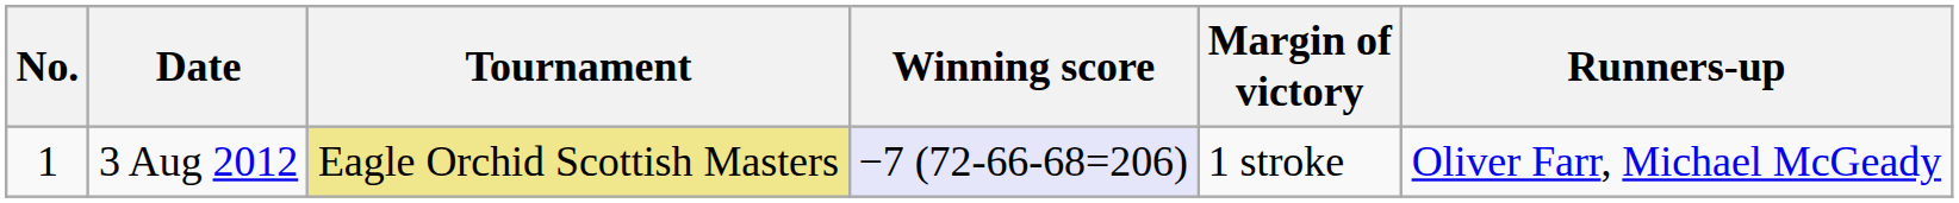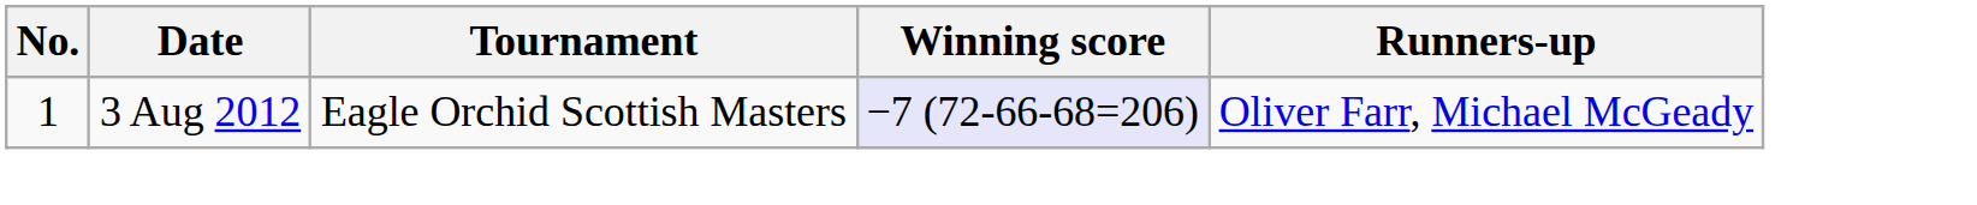- column: Margin of victory | 1 stroke
3 Aug 2012 | Tournament: khaki background -> no background
